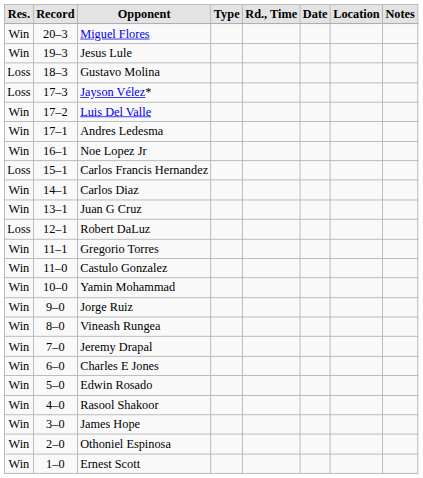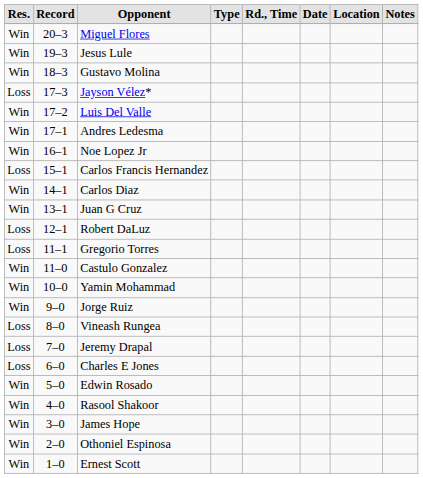Gustavo Molina | Res.: Loss -> Win
Gregorio Torres | Res.: Win -> Loss
Vineash Rungea | Res.: Win -> Loss
Jeremy Drapal | Res.: Win -> Loss
Charles E Jones | Res.: Win -> Loss
